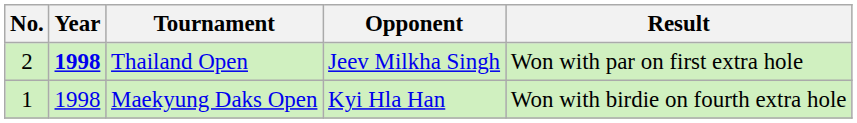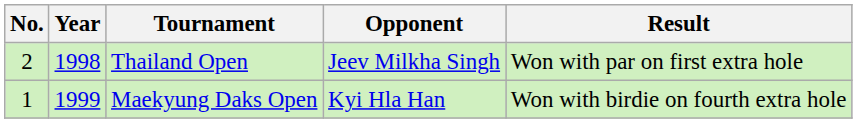Thailand Open | Year: bold -> normal
Maekyung Daks Open | Year: 1998 -> 1999
